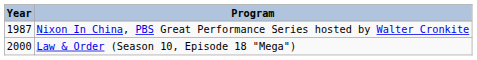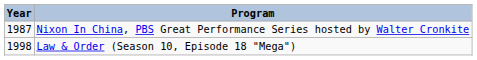Law & Order (Season 10, Episode 18 "Mega") | Year: 2000 -> 1998
